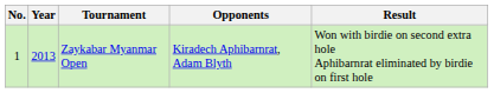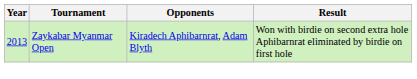- column: No. | 1
